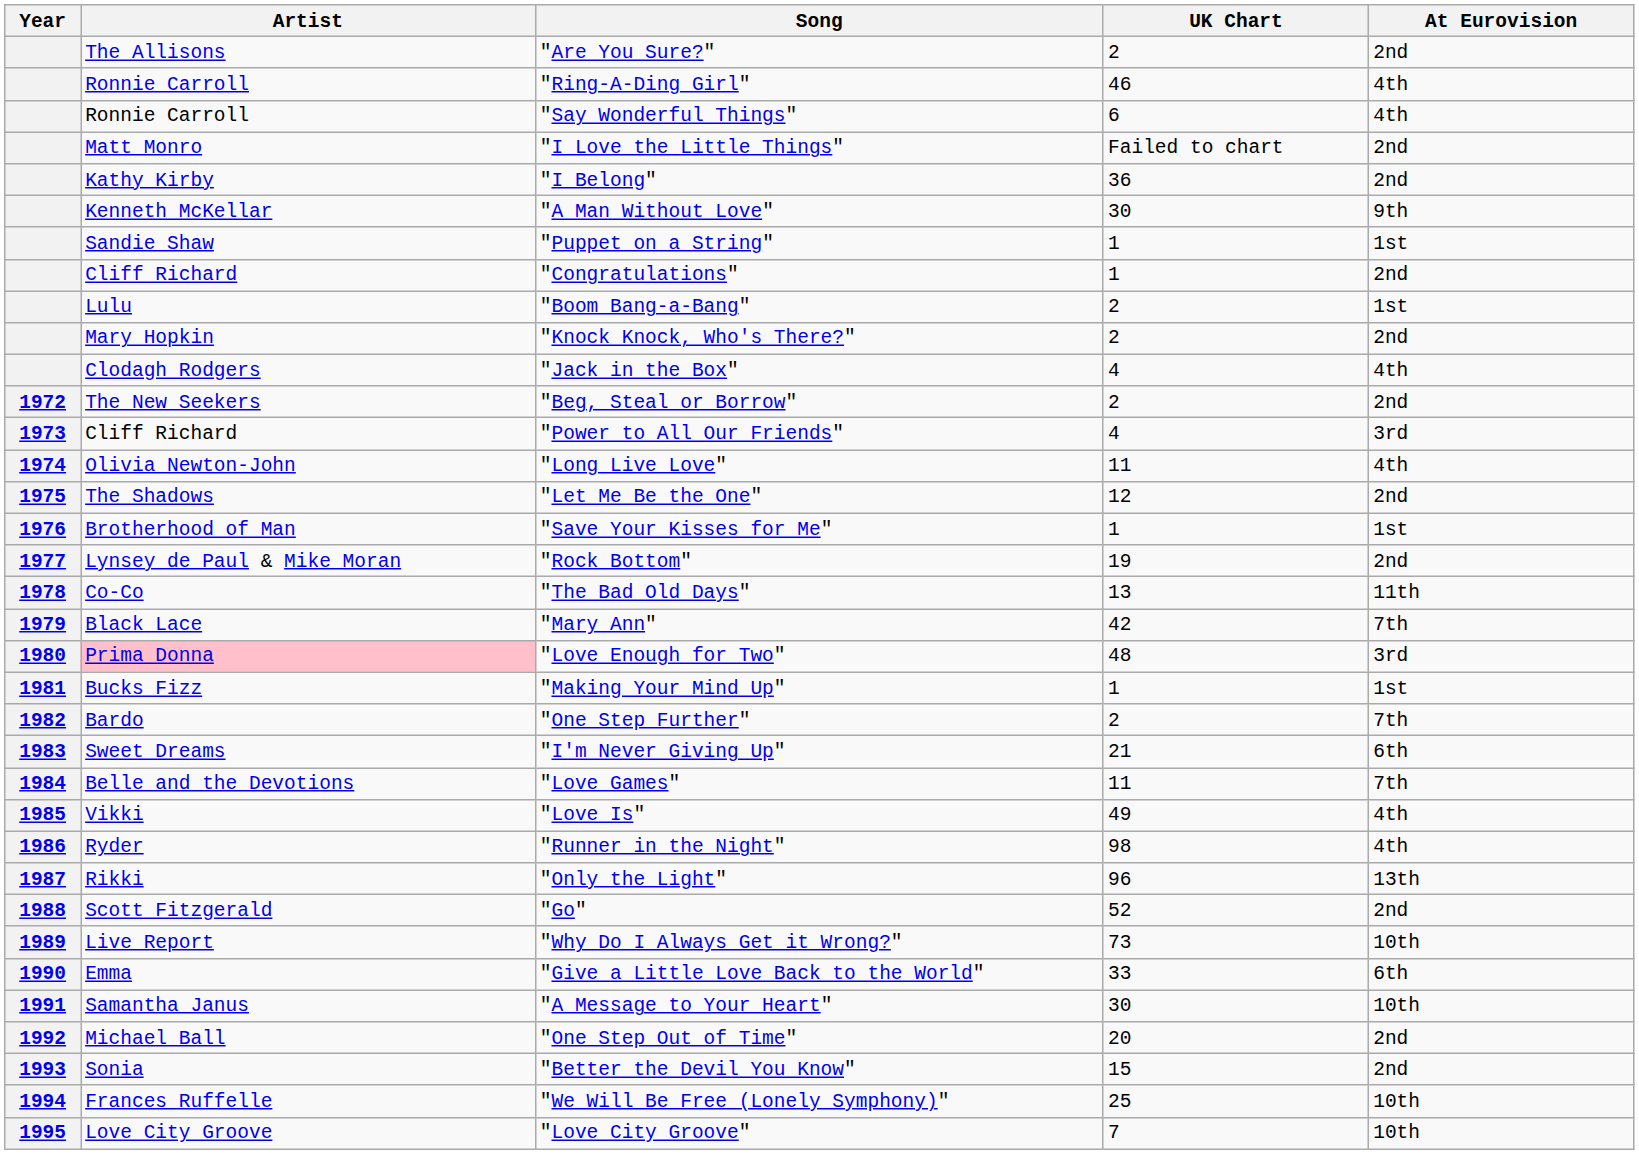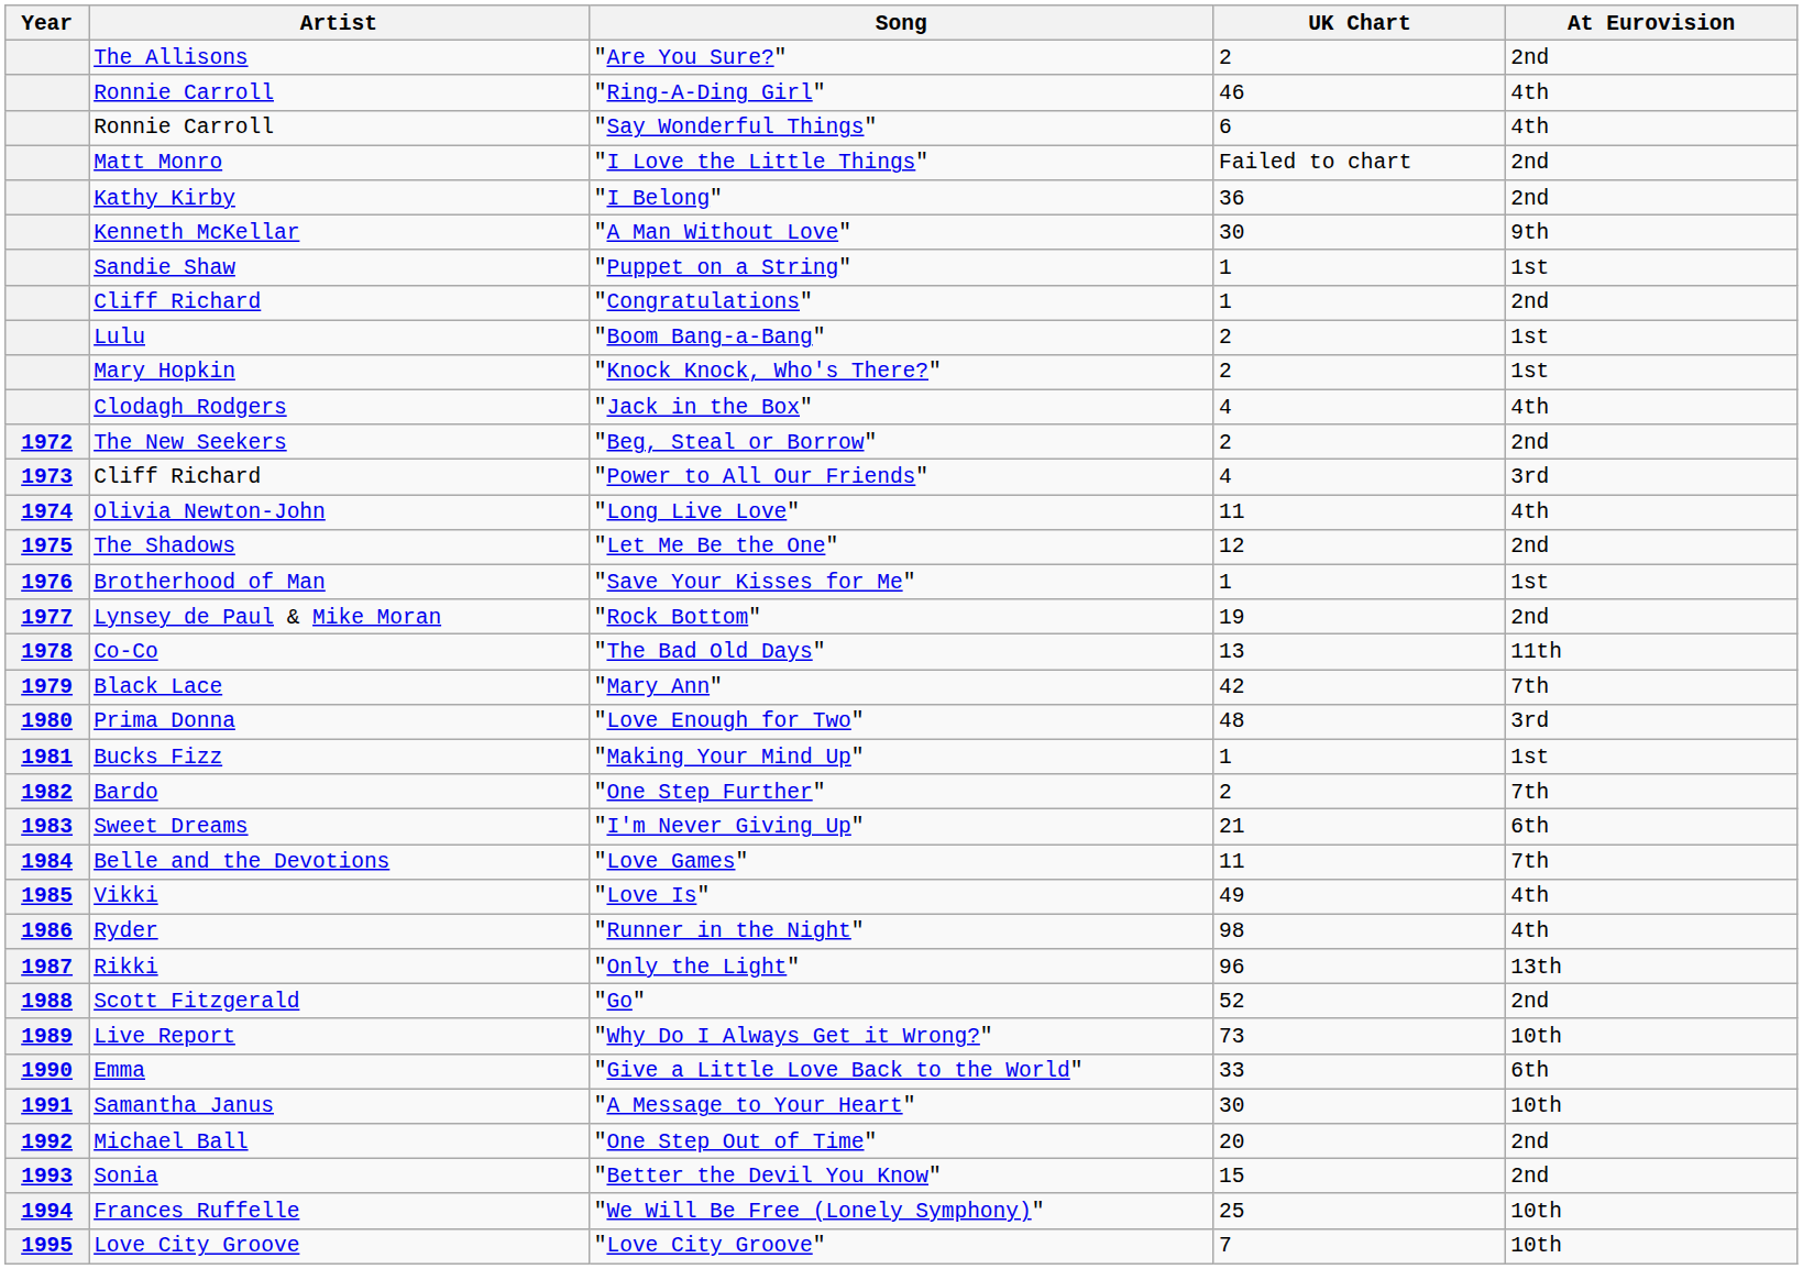"Knock Knock, Who's There?" | At Eurovision: 2nd -> 1st
"Love Enough for Two" | Artist: pink background -> no background
